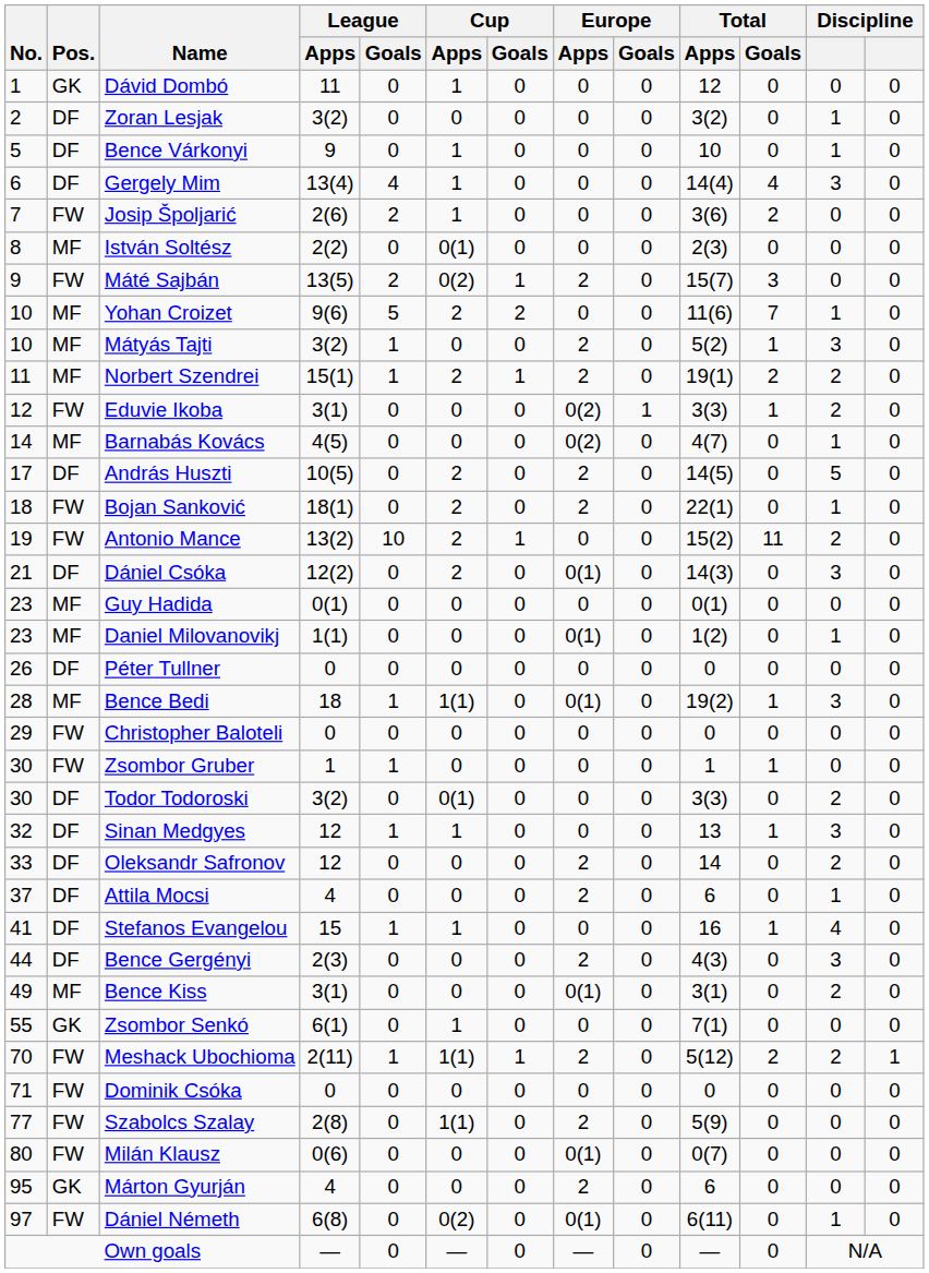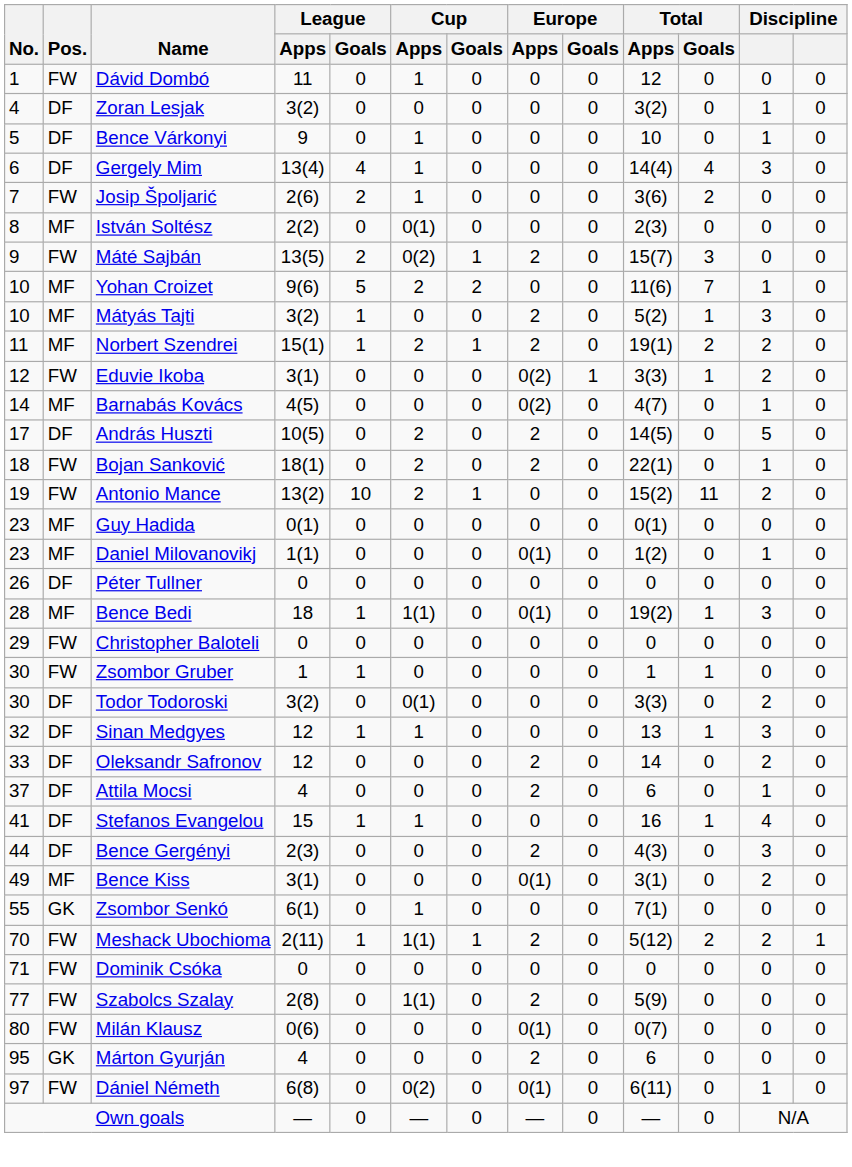Dávid Dombó | Pos.: GK -> FW
Zoran Lesjak | No.: 2 -> 4
- row: 21 | DF | Dániel Csóka | 12(2) | 0 | 2 | 0 | 0(1) | 0 | 14(3) | 0 | 3 | 0
